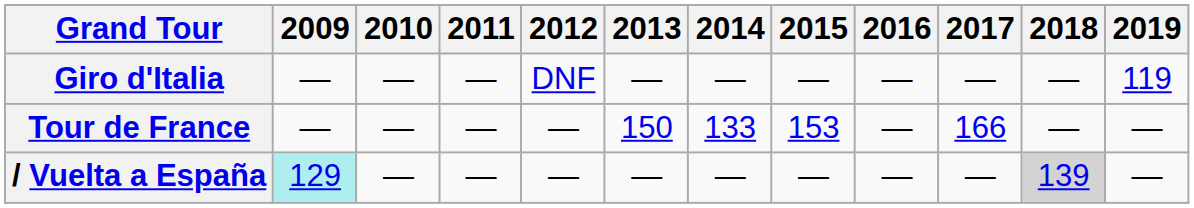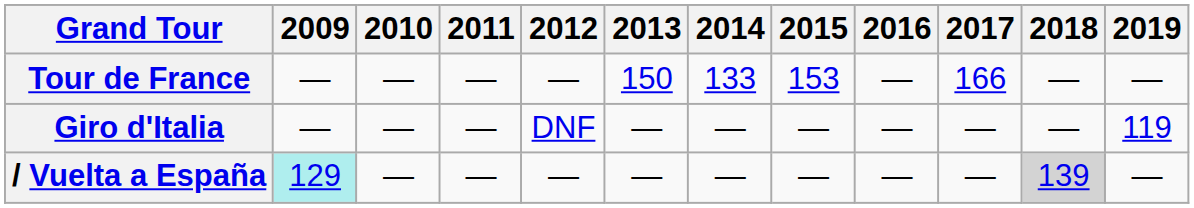rows swapped: Giro d'Italia <-> Tour de France
